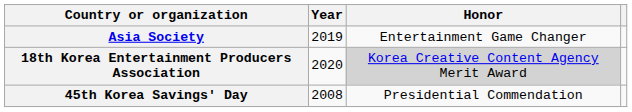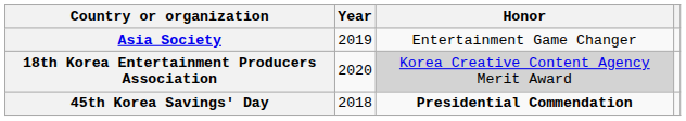45th Korea Savings' Day | Year: 2008 -> 2018
45th Korea Savings' Day | Honor: normal -> bold
